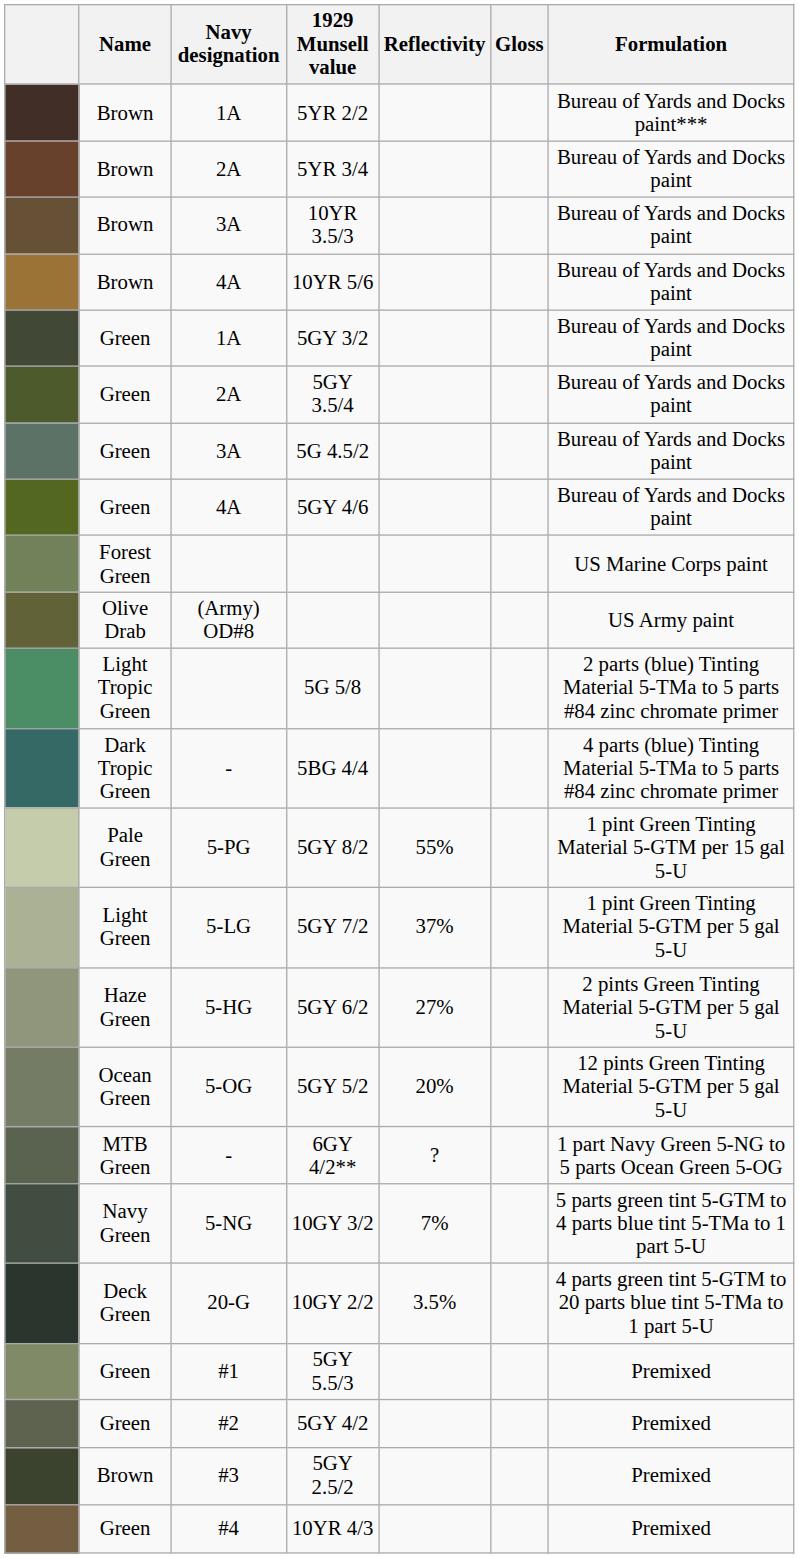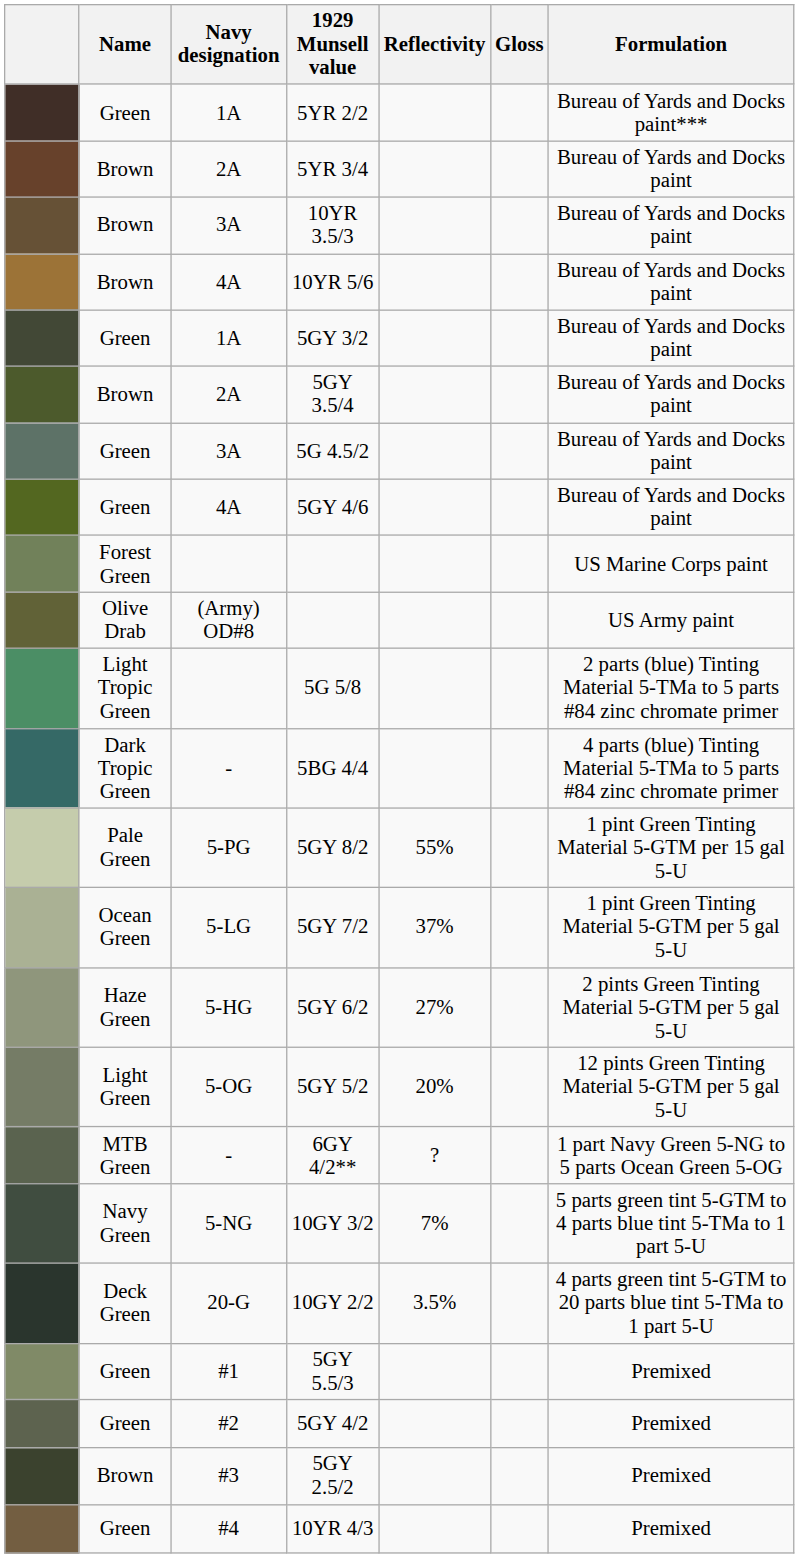5YR 2/2 | Name: Brown -> Green
5GY 3.5/4 | Name: Green -> Brown
5GY 7/2 | Name: Light Green -> Ocean Green
5GY 5/2 | Name: Ocean Green -> Light Green
